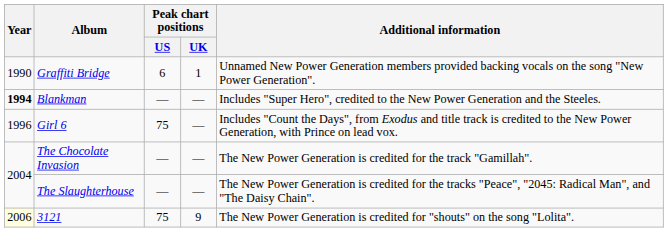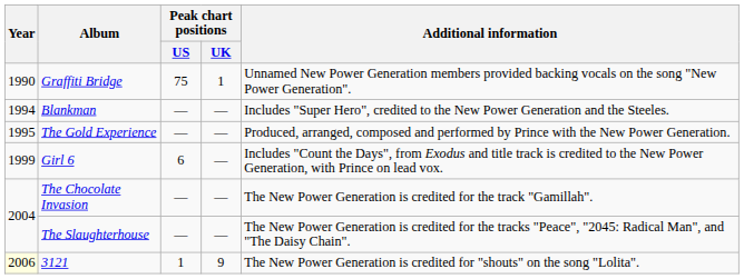Graffiti Bridge | Peak chart positions / US: 6 -> 75
Blankman | Year: bold -> normal
+ row: 1995 | The Gold Experience | — | — | Produced, arranged, composed and performed by Prince with the New Power Generation.
Girl 6 | Year: 1996 -> 1999
Girl 6 | Peak chart positions / US: 75 -> 6
3121 | Peak chart positions / US: 75 -> 1
